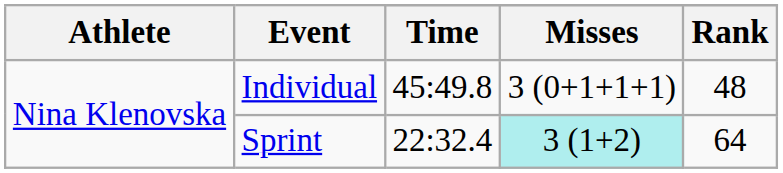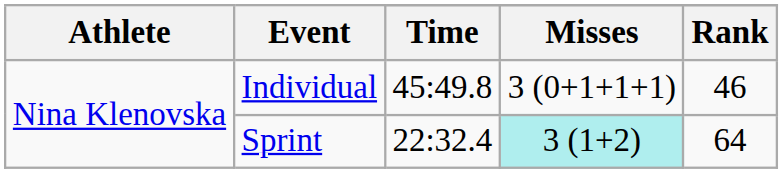Individual | Rank: 48 -> 46
